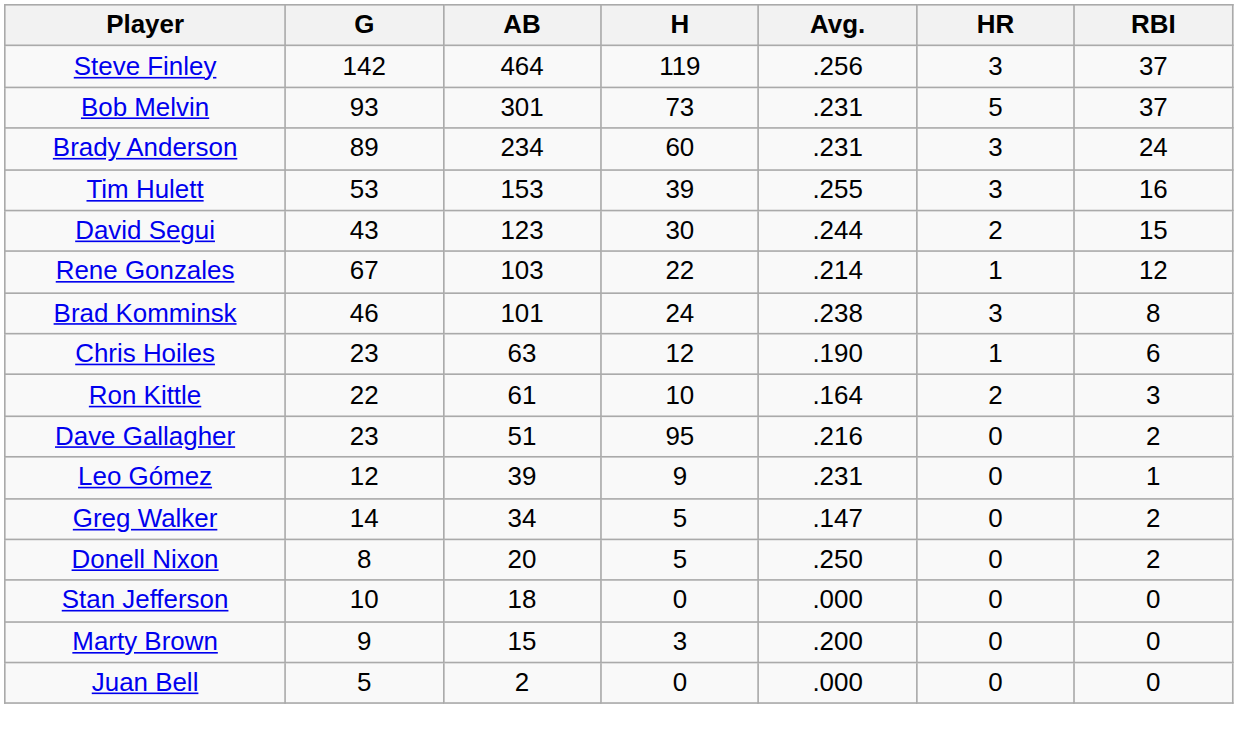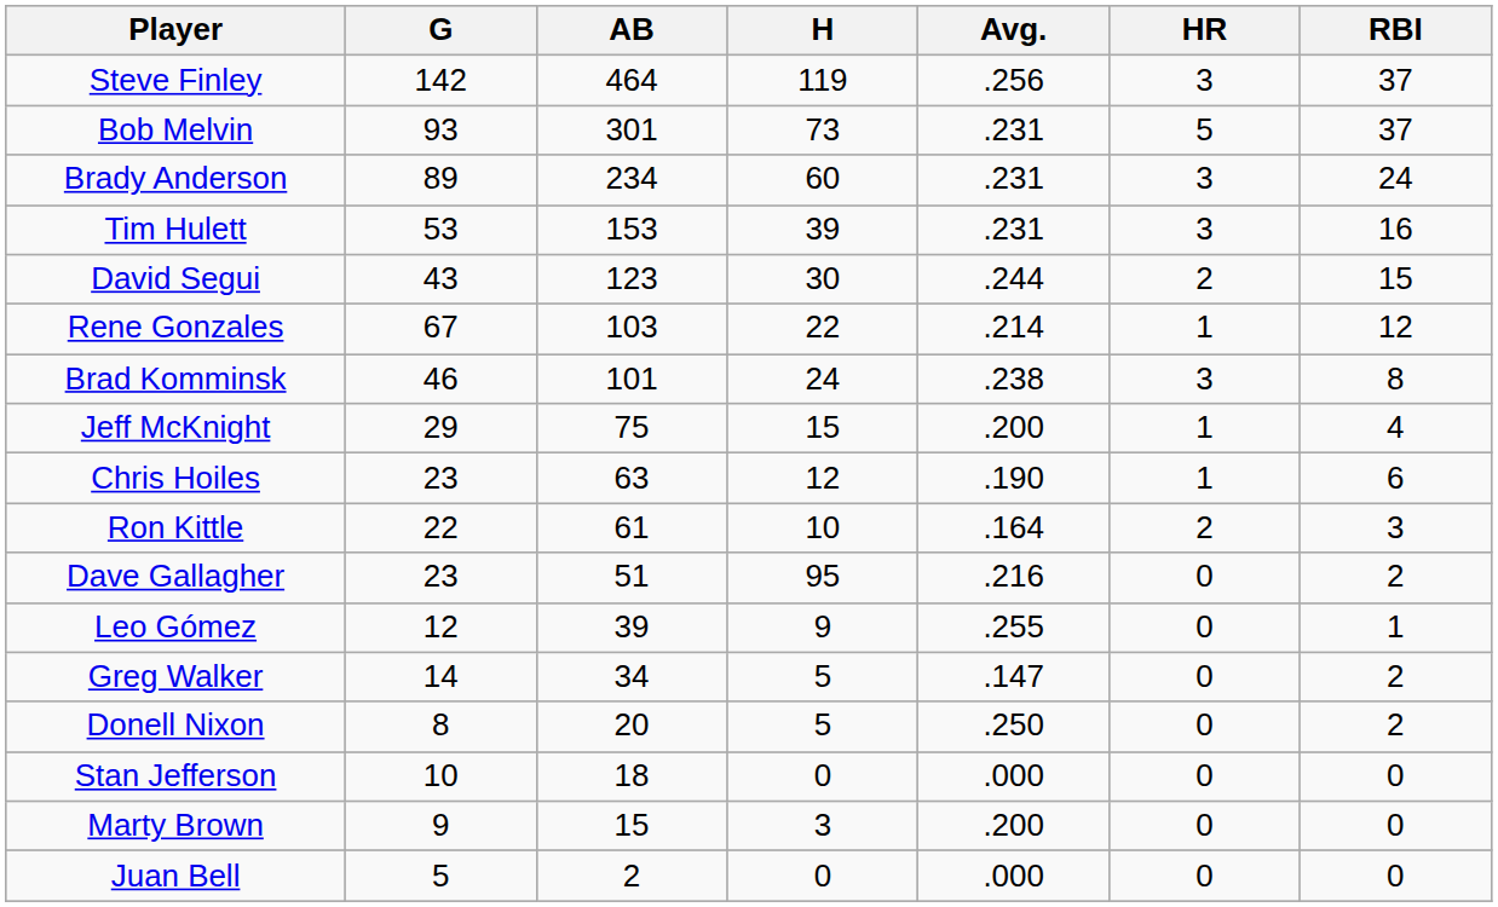Tim Hulett | Avg.: .255 -> .231
+ row: Jeff McKnight | 29 | 75 | 15 | .200 | 1 | 4
Leo Gómez | Avg.: .231 -> .255
